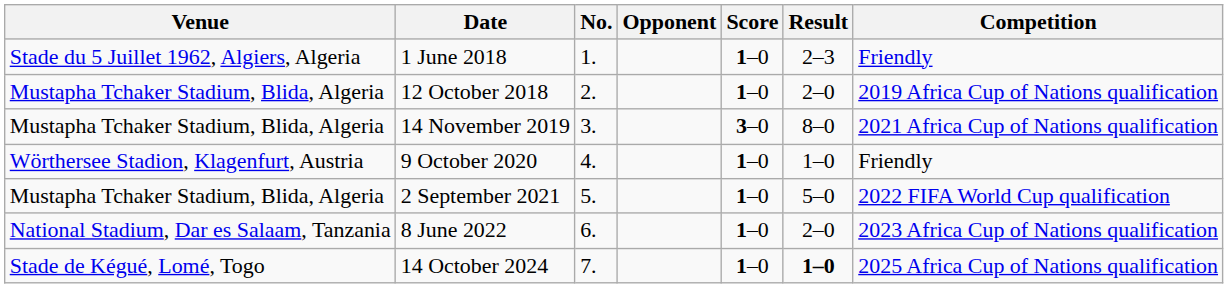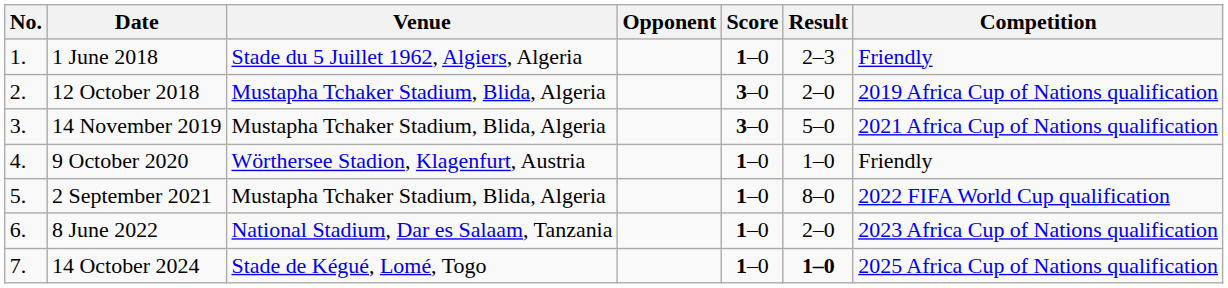columns swapped: No. <-> Venue
12 October 2018 | Score: 1–0 -> 3–0
14 November 2019 | Result: 8–0 -> 5–0
2 September 2021 | Result: 5–0 -> 8–0
